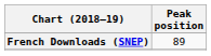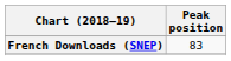French Downloads (SNEP) | Peak position: 89 -> 83
